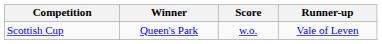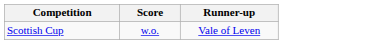- column: Winner | Queen's Park
